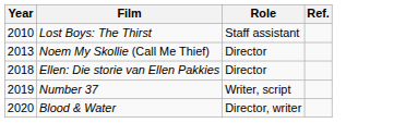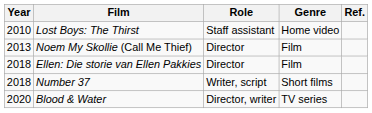+ column: Genre | Home video | Film | Film | Short films | TV series
Number 37 | Year: 2019 -> 2018
